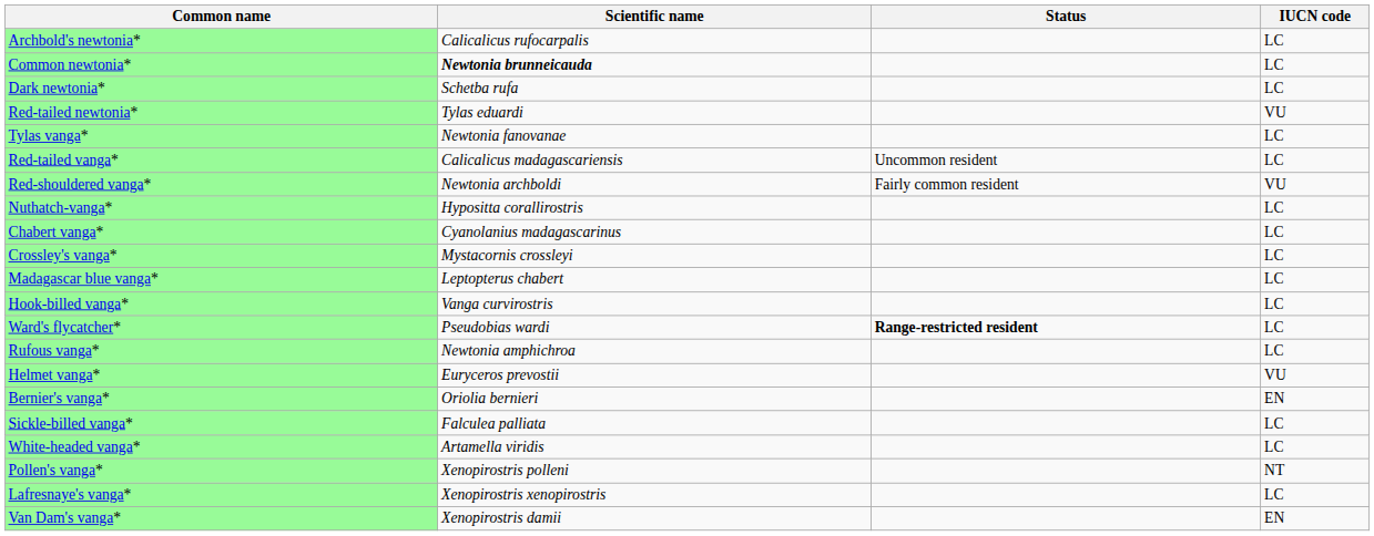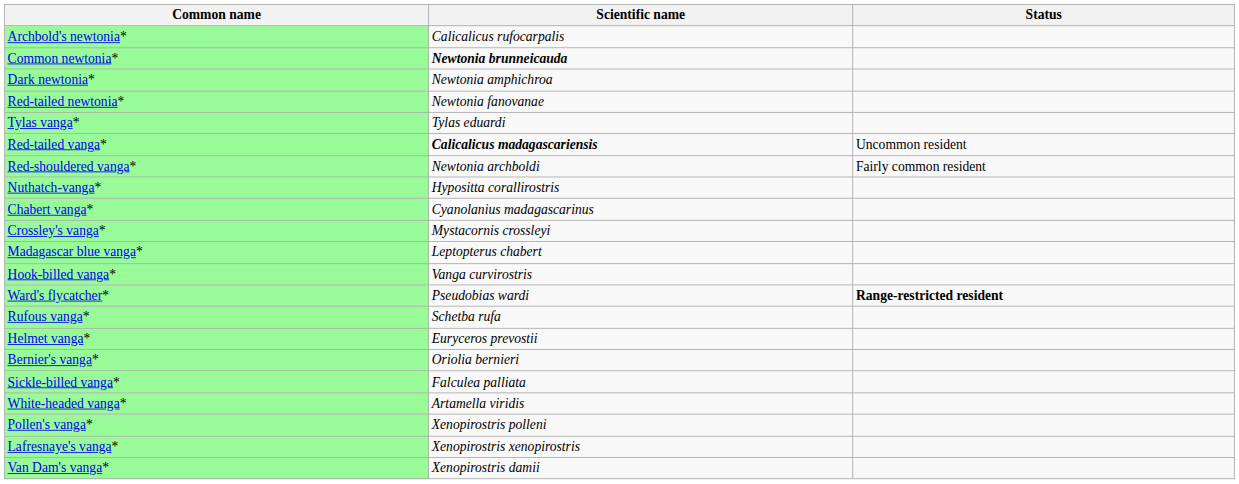- column: IUCN code | LC | LC | LC | VU | LC | LC | VU | LC | LC | LC | LC | LC | LC | LC | VU | EN | LC | LC | NT | LC | EN
Dark newtonia* | Scientific name: Schetba rufa -> Newtonia amphichroa
Red-tailed newtonia* | Scientific name: Tylas eduardi -> Newtonia fanovanae
Tylas vanga* | Scientific name: Newtonia fanovanae -> Tylas eduardi
Red-tailed vanga* | Scientific name: normal -> bold
Rufous vanga* | Scientific name: Newtonia amphichroa -> Schetba rufa
